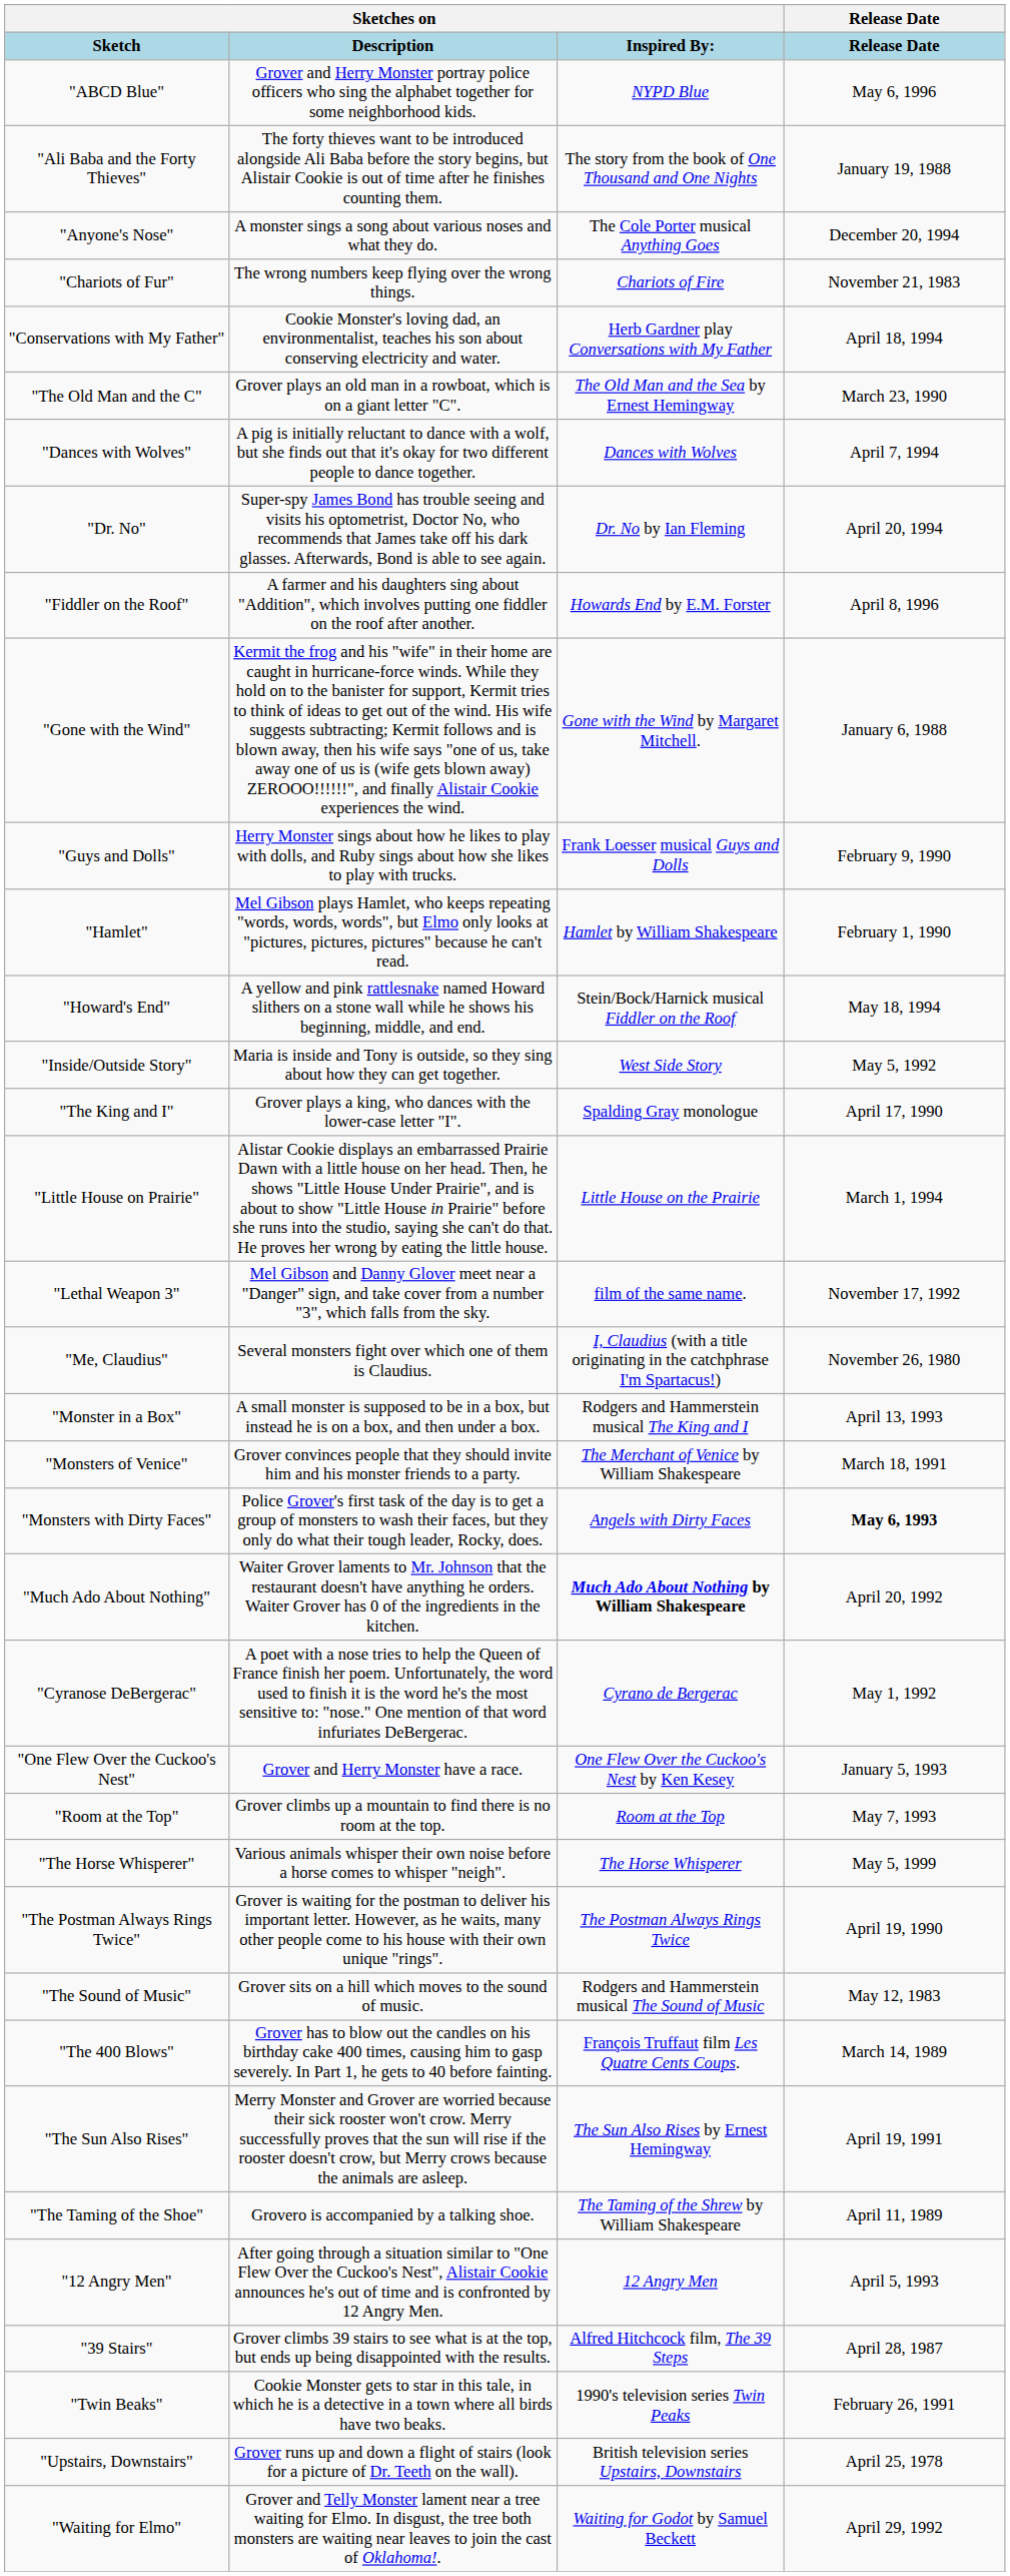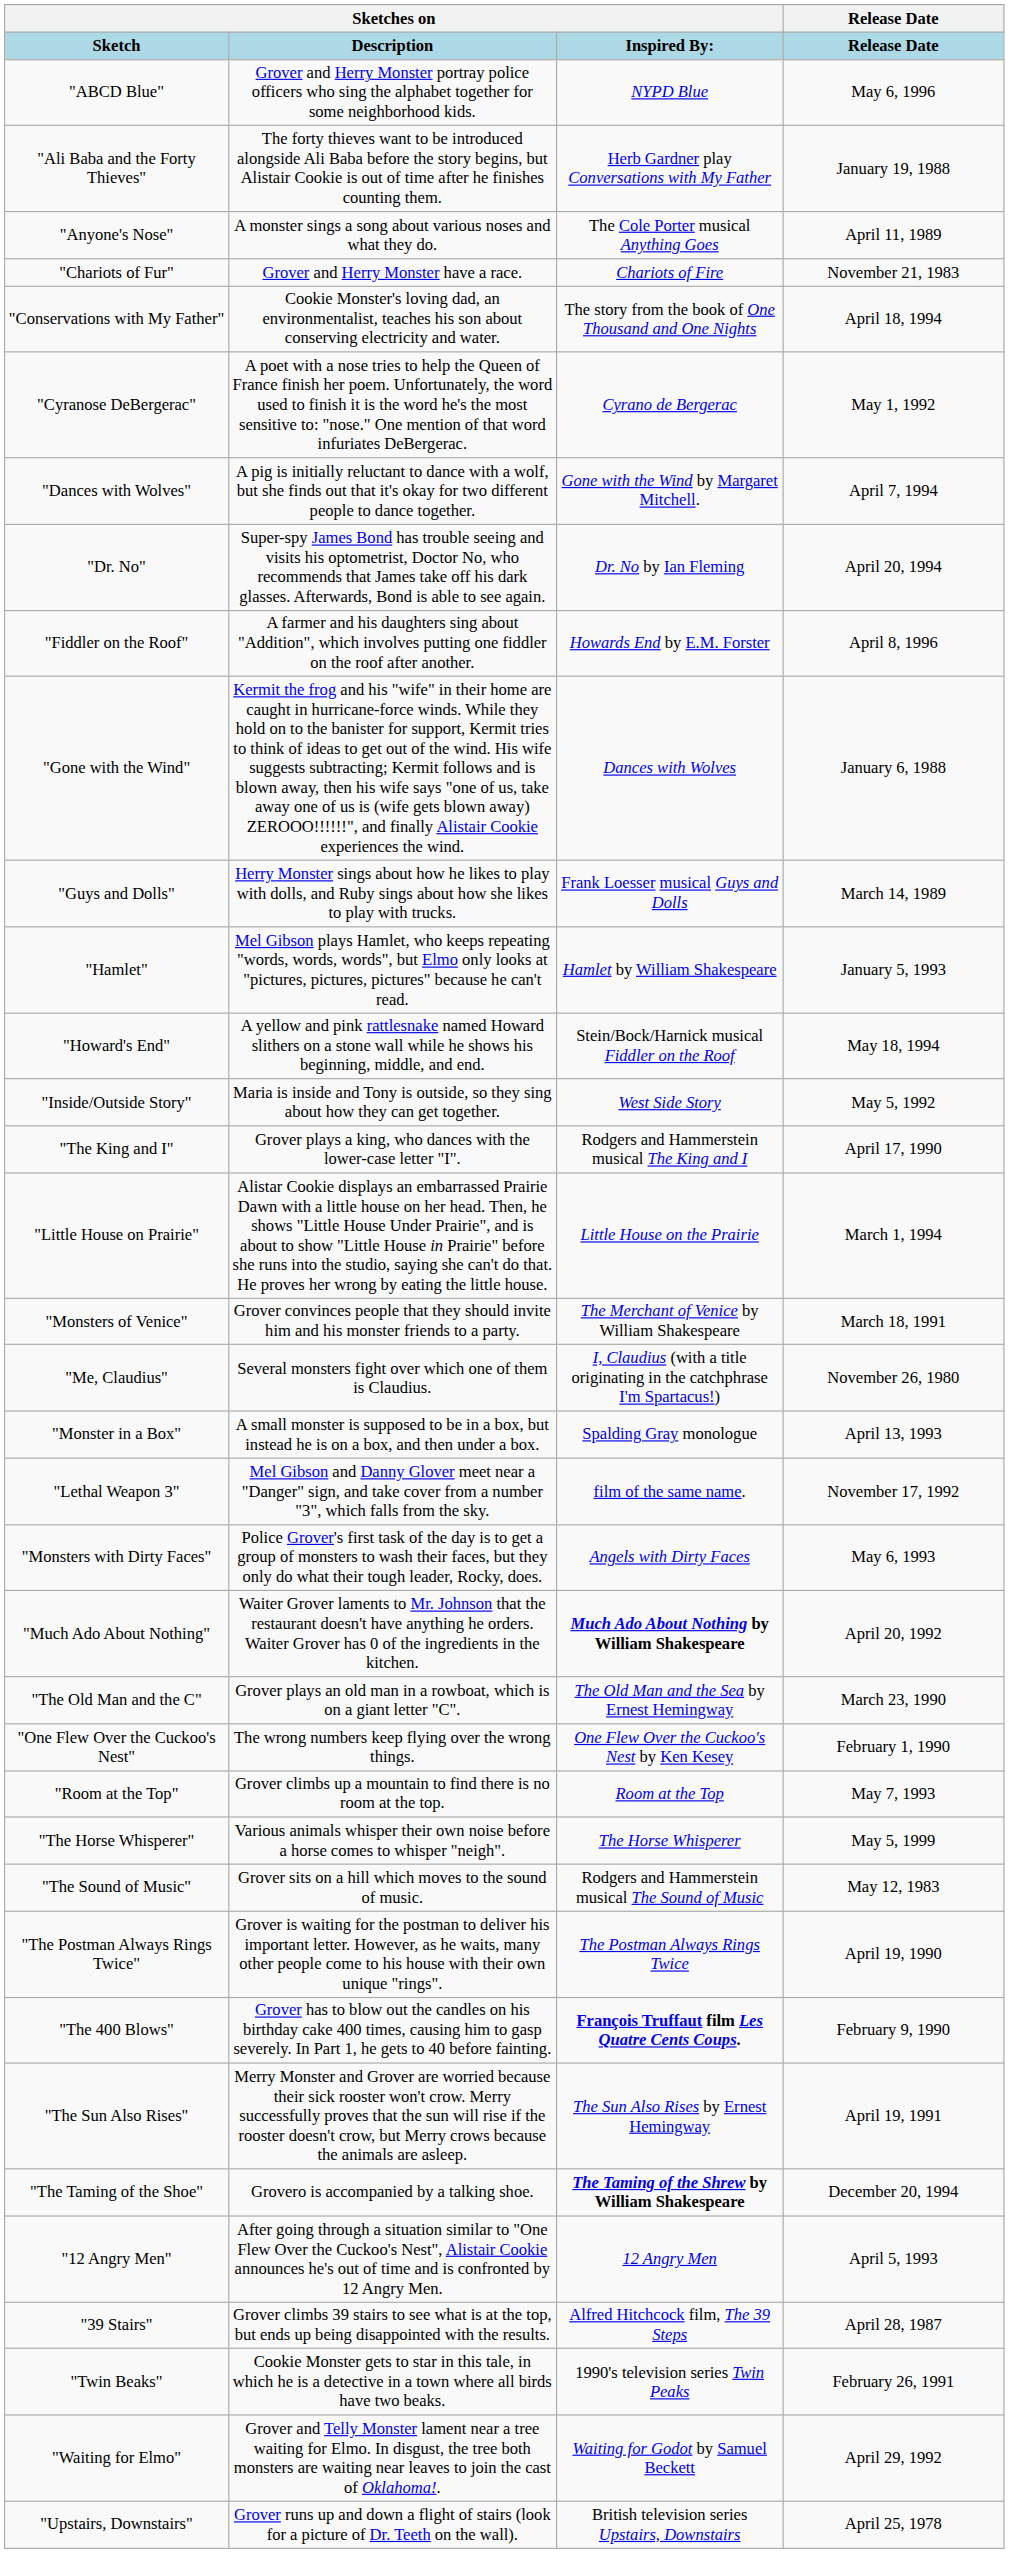"Ali Baba and the Forty Thieves" | Sketches on / Inspired By:: The story from the book of One Thousand and One Nights -> Herb Gardner play Conversations with My Father
"Anyone's Nose" | Release Date: December 20, 1994 -> April 11, 1989
"Chariots of Fur" | Sketches on / Description: The wrong numbers keep flying over the wrong things. -> Grover and Herry Monster have a race.
"Conservations with My Father" | Sketches on / Inspired By:: Herb Gardner play Conversations with My Father -> The story from the book of One Thousand and One Nights
rows swapped: "Cyranose DeBergerac" <-> "The Old Man and the C"
"Dances with Wolves" | Sketches on / Inspired By:: Dances with Wolves -> Gone with the Wind by Margaret Mitchell.
"Gone with the Wind" | Sketches on / Inspired By:: Gone with the Wind by Margaret Mitchell. -> Dances with Wolves
"Guys and Dolls" | Release Date: February 9, 1990 -> March 14, 1989
"Hamlet" | Release Date: February 1, 1990 -> January 5, 1993
"The King and I" | Sketches on / Inspired By:: Spalding Gray monologue -> Rodgers and Hammerstein musical The King and I
rows swapped: "Lethal Weapon 3" <-> "Monsters of Venice"
"Monster in a Box" | Sketches on / Inspired By:: Rodgers and Hammerstein musical The King and I -> Spalding Gray monologue
"Monsters with Dirty Faces" | Release Date: bold -> normal
"One Flew Over the Cuckoo's Nest" | Sketches on / Description: Grover and Herry Monster have a race. -> The wrong numbers keep flying over the wrong things.
"One Flew Over the Cuckoo's Nest" | Release Date: January 5, 1993 -> February 1, 1990
rows swapped: "The Postman Always Rings Twice" <-> "The Sound of Music"
"The 400 Blows" | Sketches on / Inspired By:: normal -> bold
"The 400 Blows" | Release Date: March 14, 1989 -> February 9, 1990
"The Taming of the Shoe" | Sketches on / Inspired By:: normal -> bold
"The Taming of the Shoe" | Release Date: April 11, 1989 -> December 20, 1994
rows swapped: "Upstairs, Downstairs" <-> "Waiting for Elmo"
